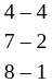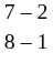- row: 4 – 4
